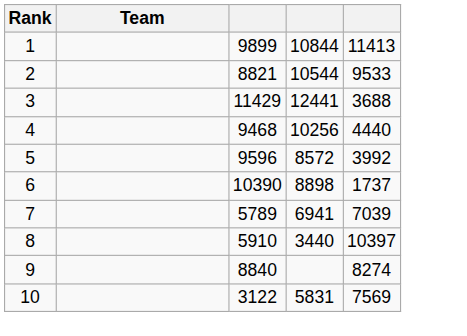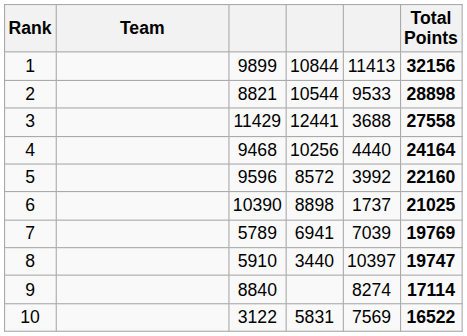+ column: Total Points | 32156 | 28898 | 27558 | 24164 | 22160 | 21025 | 19769 | 19747 | 17114 | 16522
